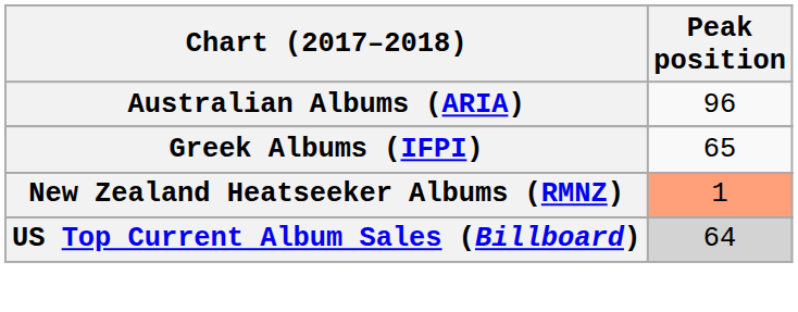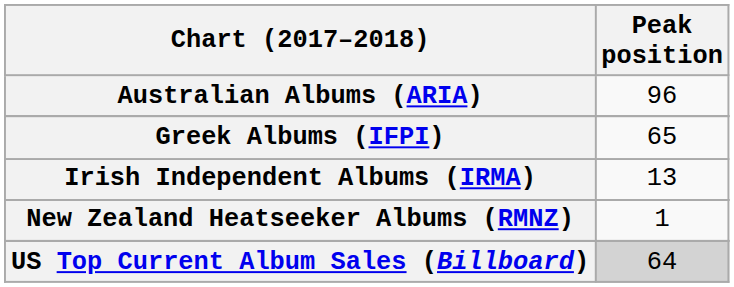+ row: Irish Independent Albums (IRMA) | 13
New Zealand Heatseeker Albums (RMNZ) | Peak position: lightsalmon background -> no background
